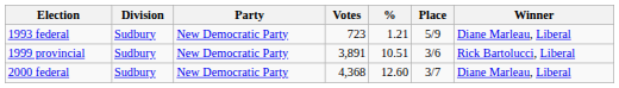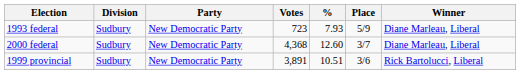1993 federal | %: 1.21 -> 7.93
rows swapped: 1999 provincial <-> 2000 federal
